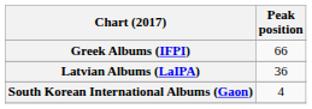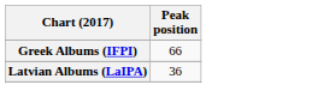- row: South Korean International Albums (Gaon) | 4
